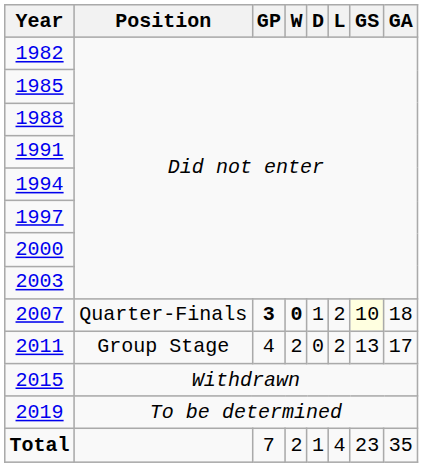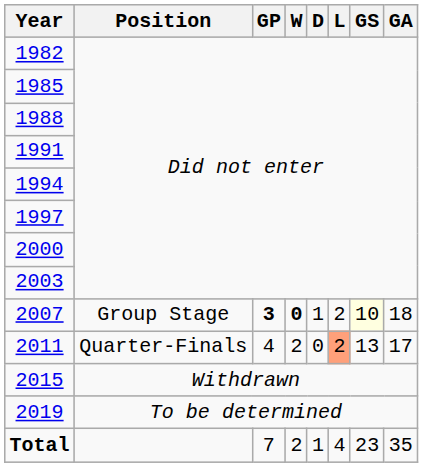2007 | Position: Quarter-Finals -> Group Stage
2011 | Position: Group Stage -> Quarter-Finals
2011 | L: no background -> lightsalmon background
